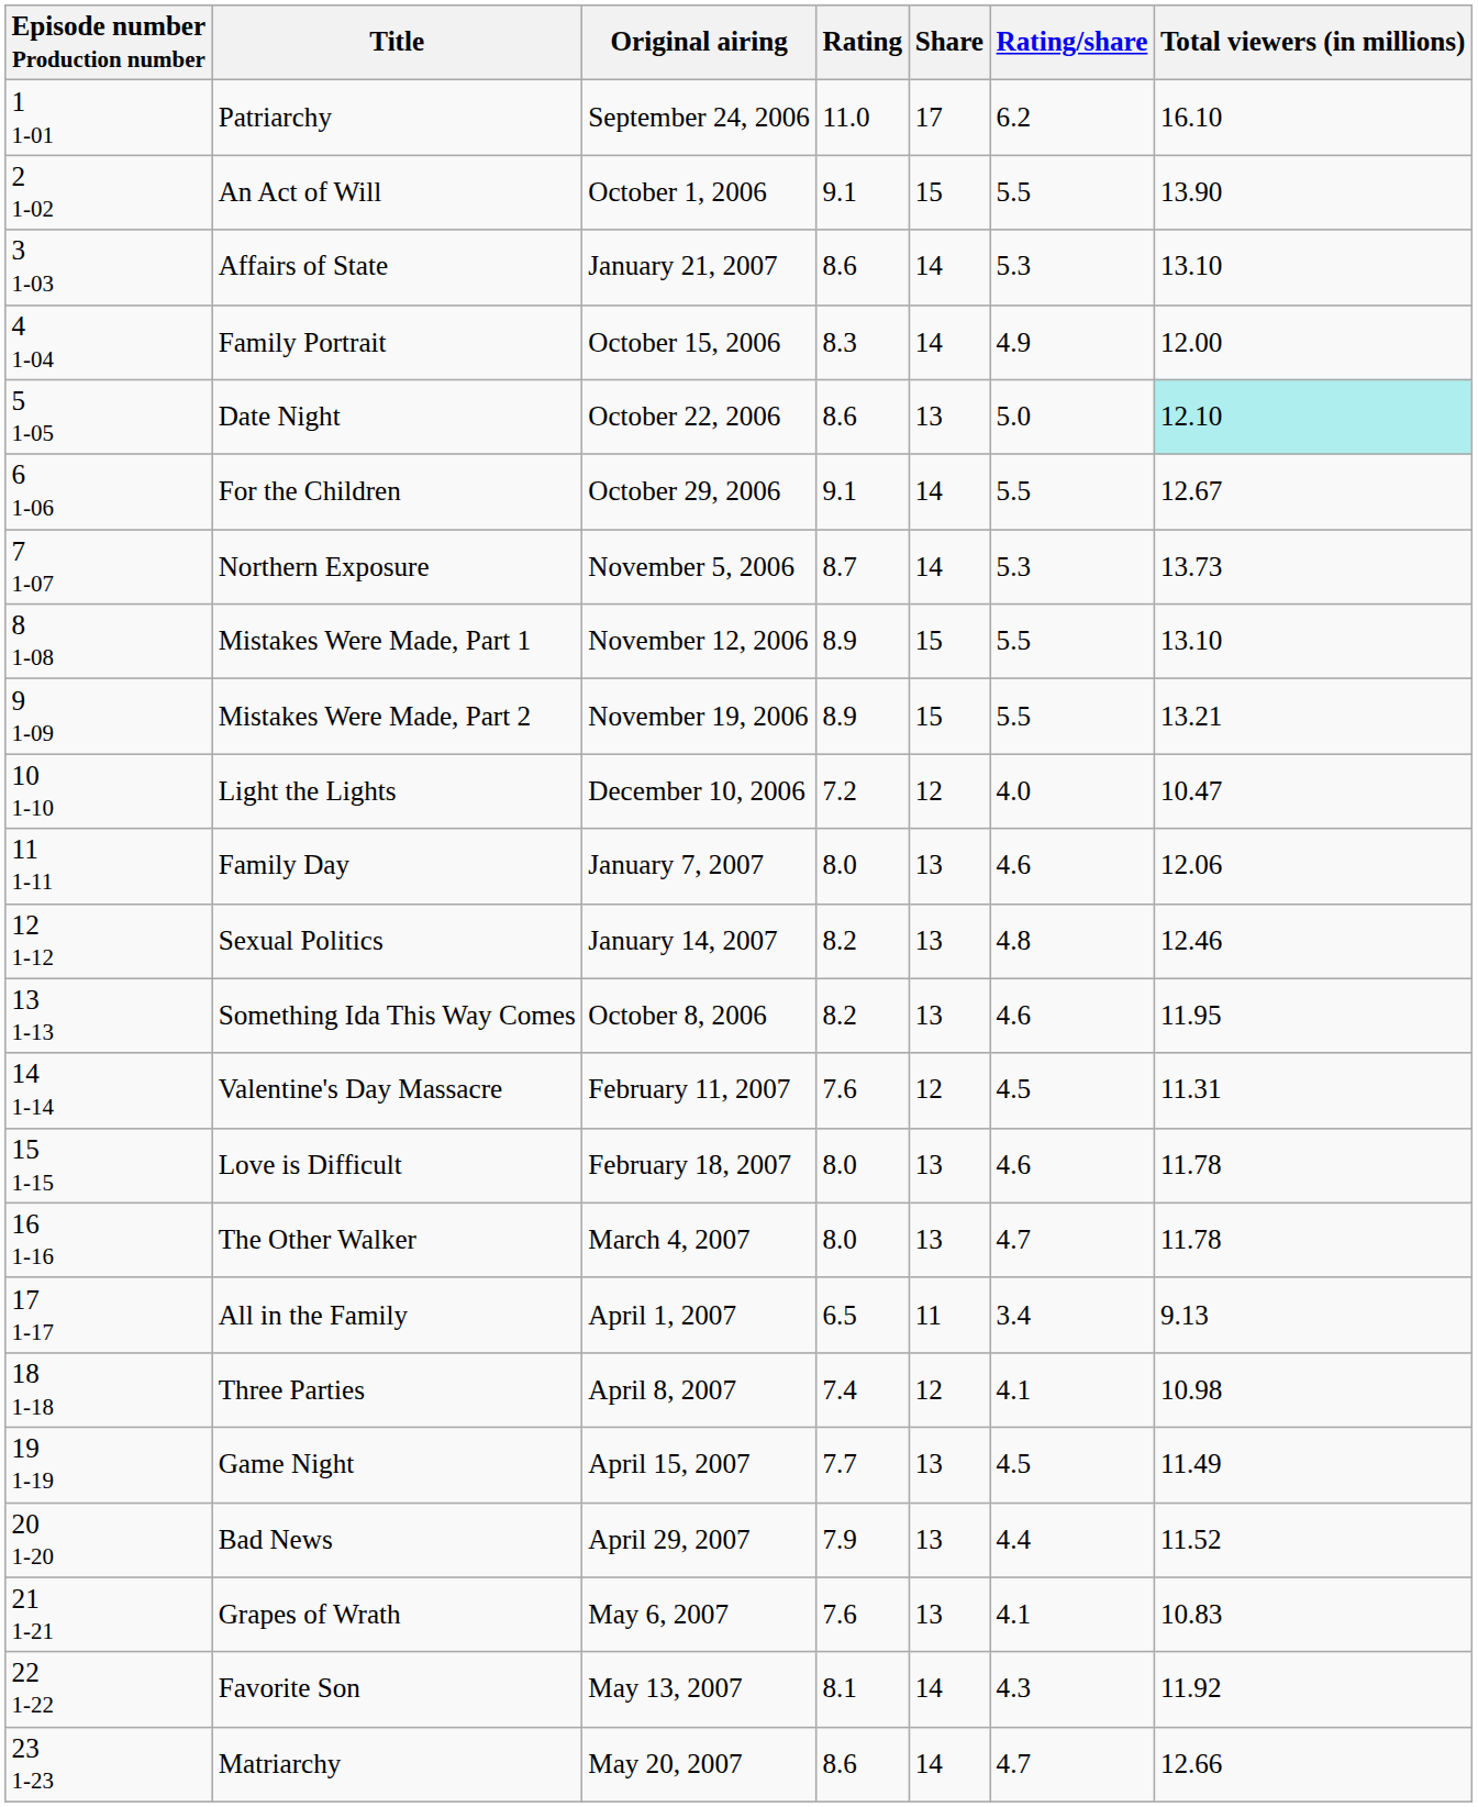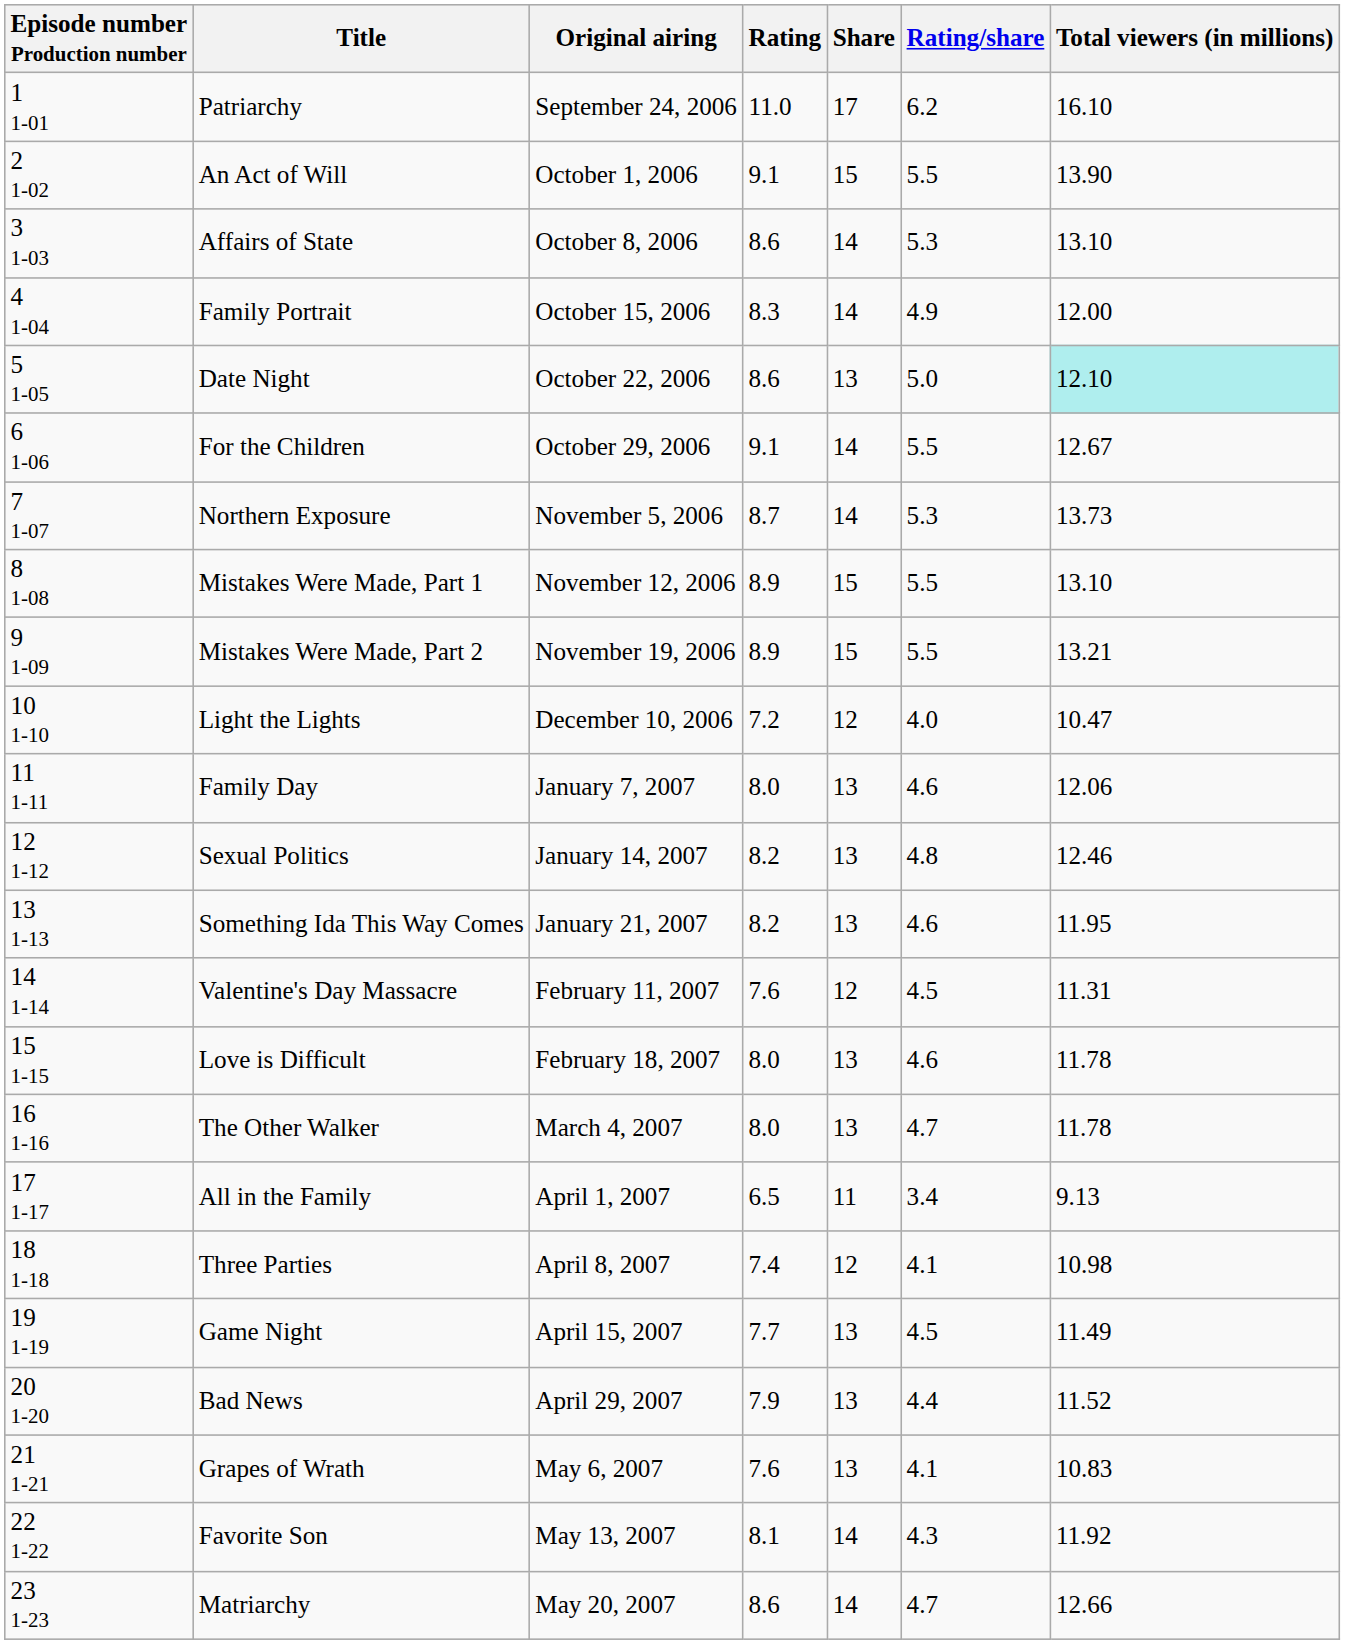Affairs of State | Original airing: January 21, 2007 -> October 8, 2006
Something Ida This Way Comes | Original airing: October 8, 2006 -> January 21, 2007
